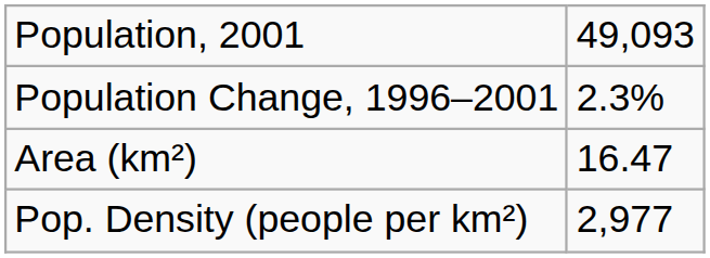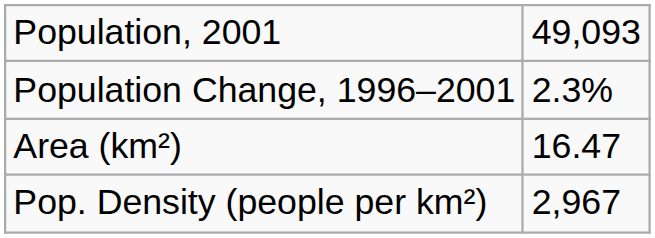Pop. Density (people per km²) | column 2: 2,977 -> 2,967
